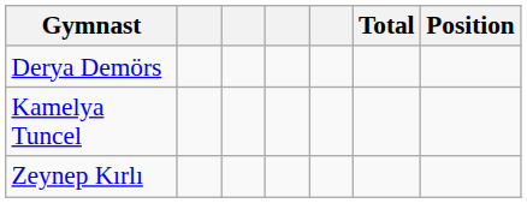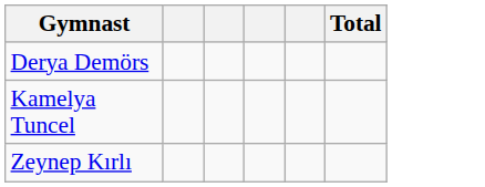- column: Position
